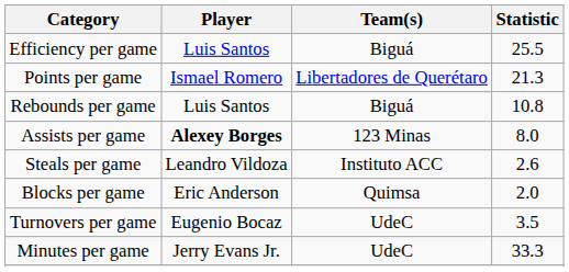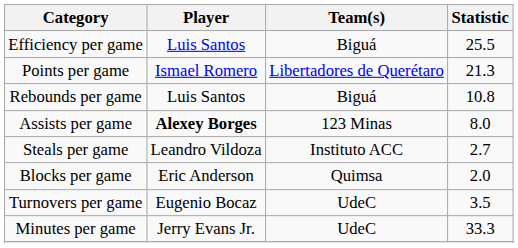Steals per game | Statistic: 2.6 -> 2.7
